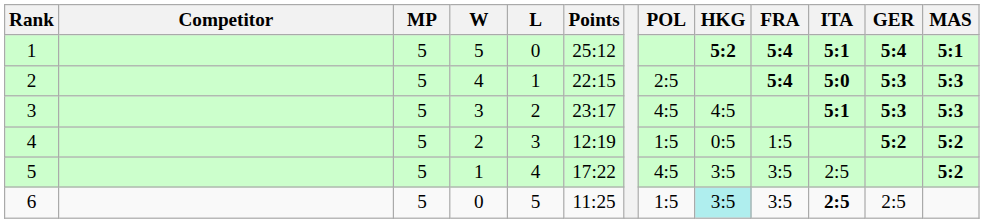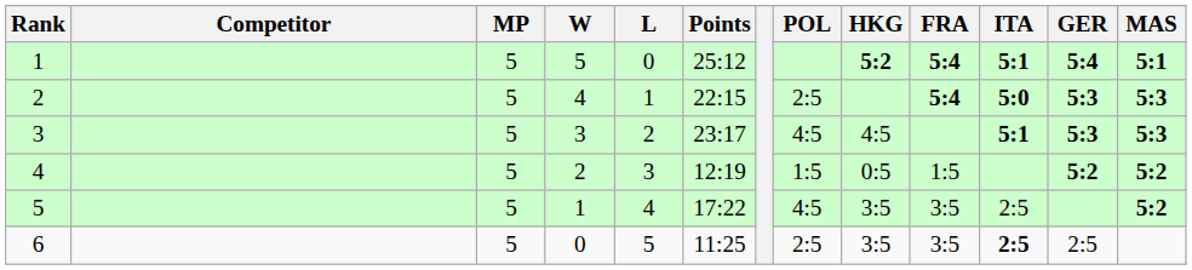6 | POL: 1:5 -> 2:5
6 | HKG: paleturquoise background -> no background
